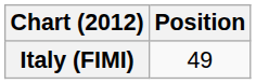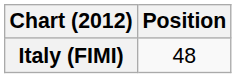Italy (FIMI) | Position: 49 -> 48
